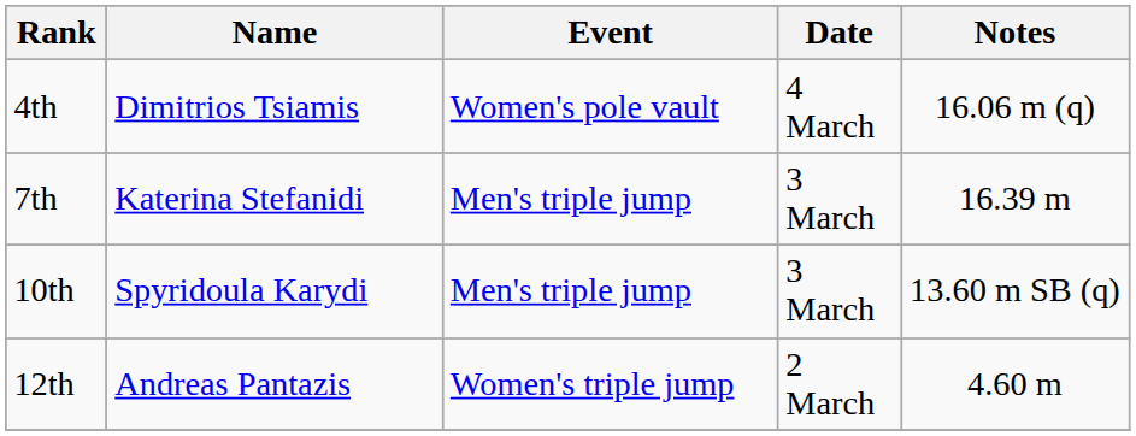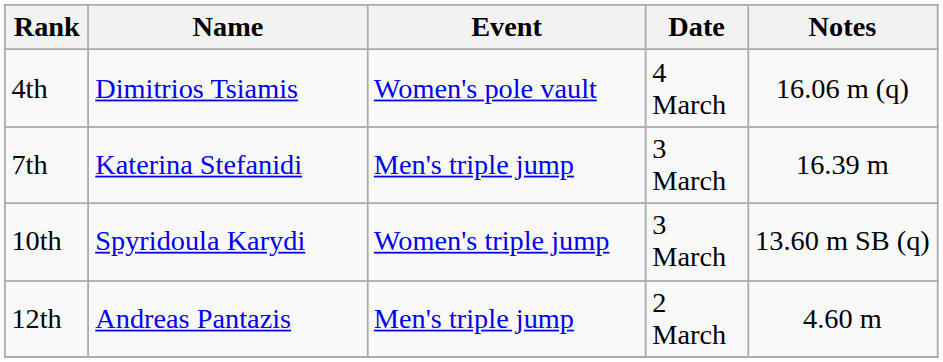10th | Event: Men's triple jump -> Women's triple jump
12th | Event: Women's triple jump -> Men's triple jump
